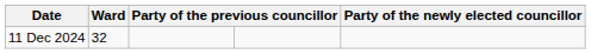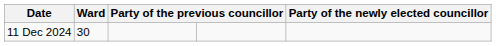11 Dec 2024 | Ward: 32 -> 30
